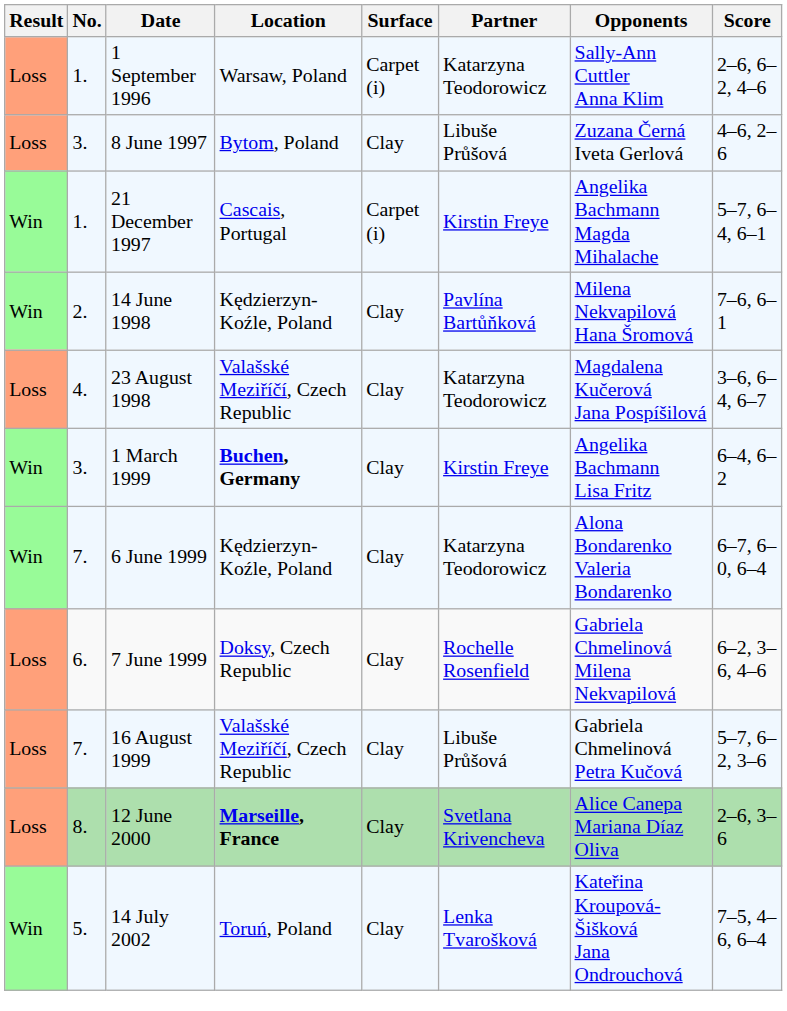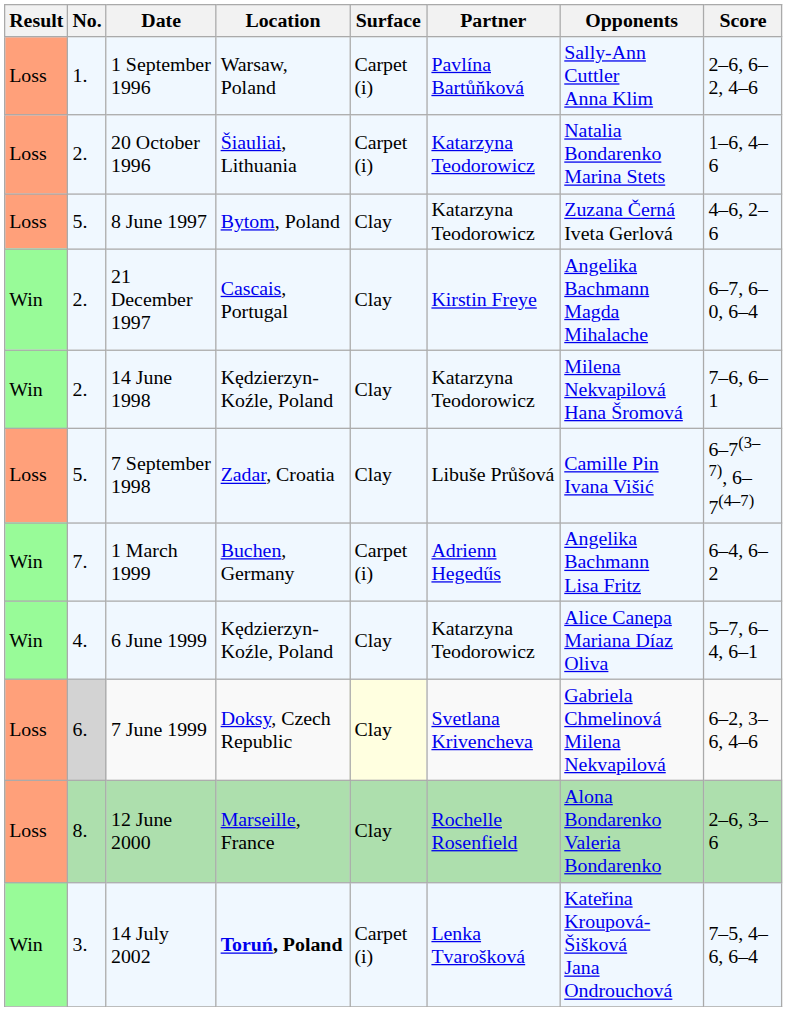1 September 1996 | Partner: Katarzyna Teodorowicz -> Pavlína Bartůňková
+ row: Loss | 2. | 20 October 1996 | Šiauliai, Lithuania | Carpet (i) | Katarzyna Teodorowicz | Natalia Bondarenko Marina Stets | 1–6, 4–6
8 June 1997 | No.: 3. -> 5.
8 June 1997 | Partner: Libuše Průšová -> Katarzyna Teodorowicz
21 December 1997 | No.: 1. -> 2.
21 December 1997 | Surface: Carpet (i) -> Clay
21 December 1997 | Score: 5–7, 6–4, 6–1 -> 6–7, 6–0, 6–4
14 June 1998 | Partner: Pavlína Bartůňková -> Katarzyna Teodorowicz
- row: Loss | 4. | 23 August 1998 | Valašské Meziříčí, Czech Republic | Clay | Katarzyna Teodorowicz | Magdalena Kučerová Jana Pospíšilová | 3–6, 6–4, 6–7
+ row: Loss | 5. | 7 September 1998 | Zadar, Croatia | Clay | Libuše Průšová | Camille Pin Ivana Višić | 6–7(3–7), 6–7(4–7)
1 March 1999 | No.: 3. -> 7.
1 March 1999 | Location: bold -> normal
1 March 1999 | Surface: Clay -> Carpet (i)
1 March 1999 | Partner: Kirstin Freye -> Adrienn Hegedűs
6 June 1999 | No.: 7. -> 4.
6 June 1999 | Opponents: Alona Bondarenko Valeria Bondarenko -> Alice Canepa Mariana Díaz Oliva
6 June 1999 | Score: 6–7, 6–0, 6–4 -> 5–7, 6–4, 6–1
7 June 1999 | No.: no background -> lightgrey background
7 June 1999 | Surface: no background -> lightyellow background
7 June 1999 | Partner: Rochelle Rosenfield -> Svetlana Krivencheva
- row: Loss | 7. | 16 August 1999 | Valašské Meziříčí, Czech Republic | Clay | Libuše Průšová | Gabriela Chmelinová Petra Kučová | 5–7, 6–2, 3–6
12 June 2000 | Location: bold -> normal
12 June 2000 | Partner: Svetlana Krivencheva -> Rochelle Rosenfield
12 June 2000 | Opponents: Alice Canepa Mariana Díaz Oliva -> Alona Bondarenko Valeria Bondarenko
14 July 2002 | No.: 5. -> 3.
14 July 2002 | Location: normal -> bold
14 July 2002 | Surface: Clay -> Carpet (i)
